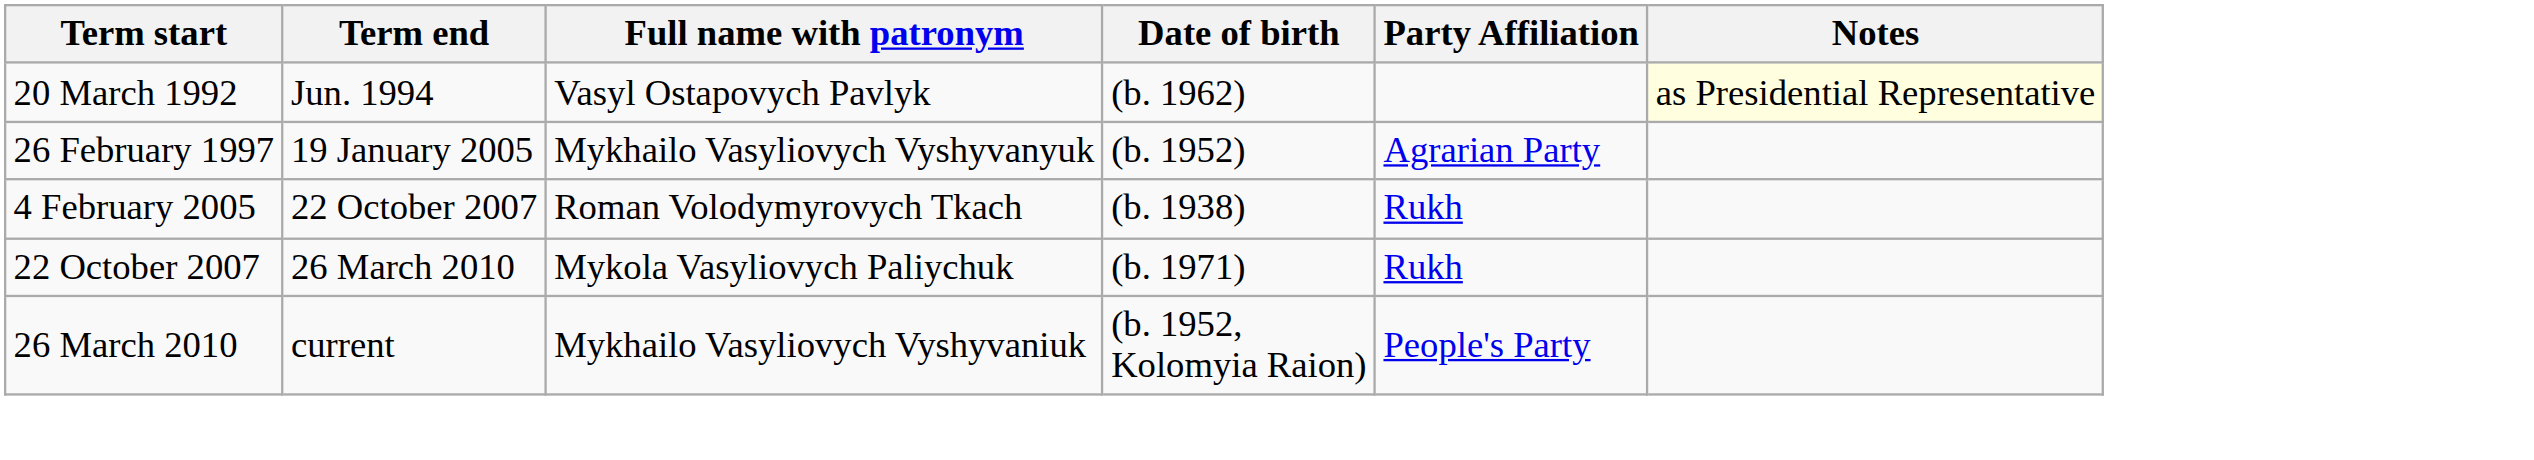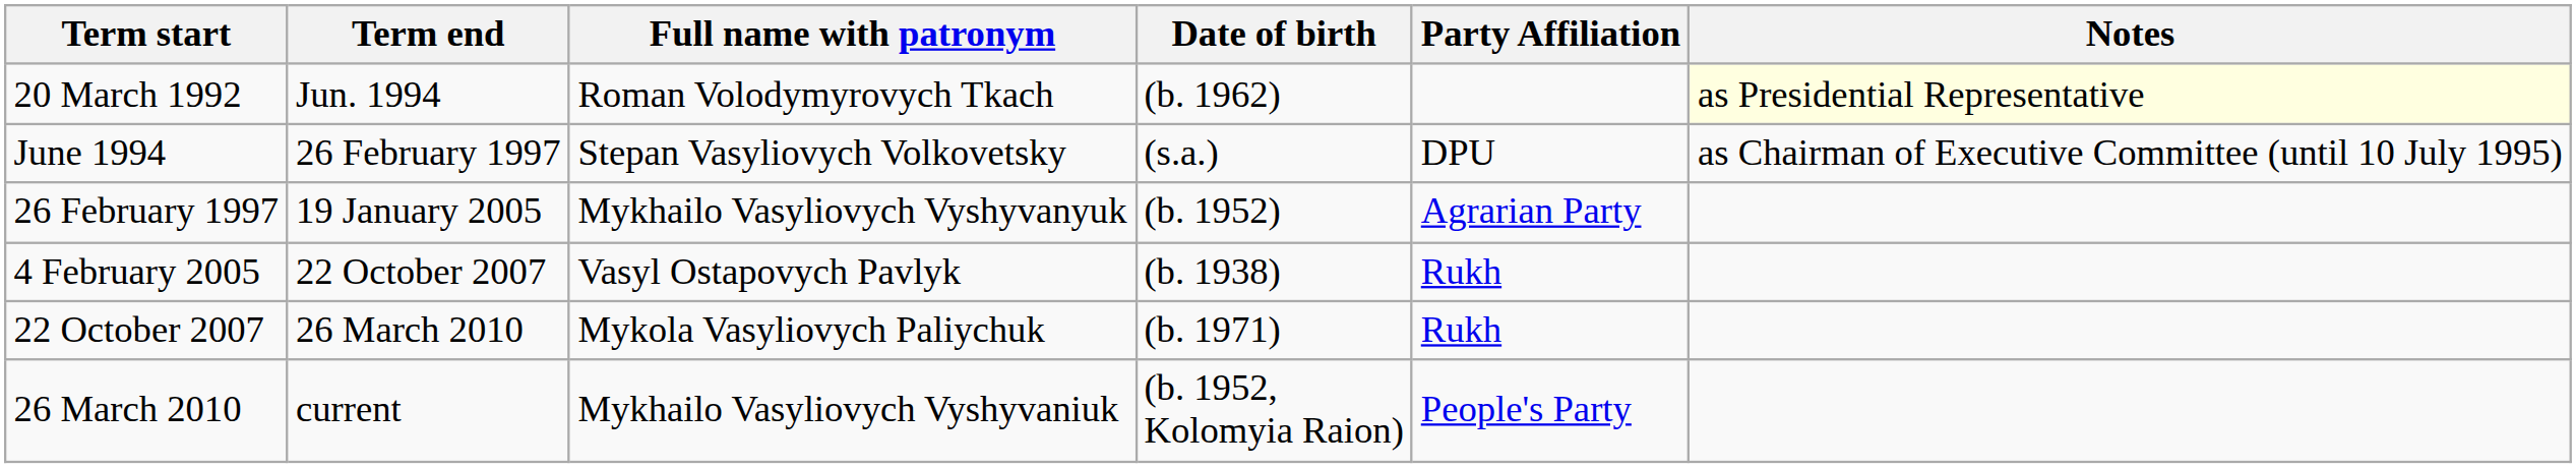20 March 1992 | Full name with patronym: Vasyl Ostapovych Pavlyk -> Roman Volodymyrovych Tkach
+ row: June 1994 | 26 February 1997 | Stepan Vasyliovych Volkovetsky | (s.a.) | DPU | as Chairman of Executive Committee (until 10 July 1995)
4 February 2005 | Full name with patronym: Roman Volodymyrovych Tkach -> Vasyl Ostapovych Pavlyk
